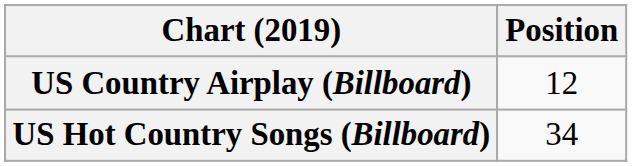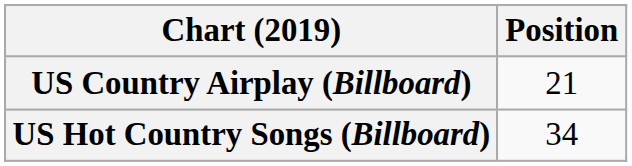US Country Airplay (Billboard) | Position: 12 -> 21
